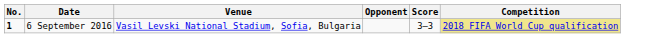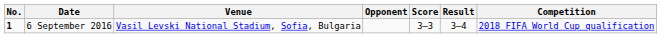+ column: Result | 3–4
6 September 2016 | Competition: khaki background -> no background
